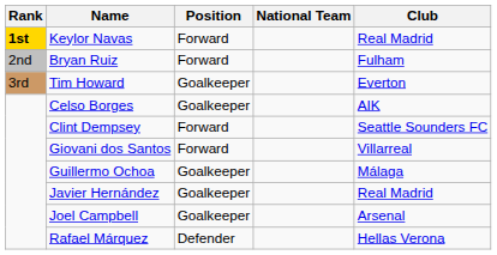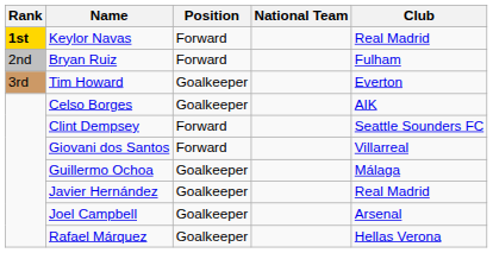Rafael Márquez | Position: Defender -> Goalkeeper
